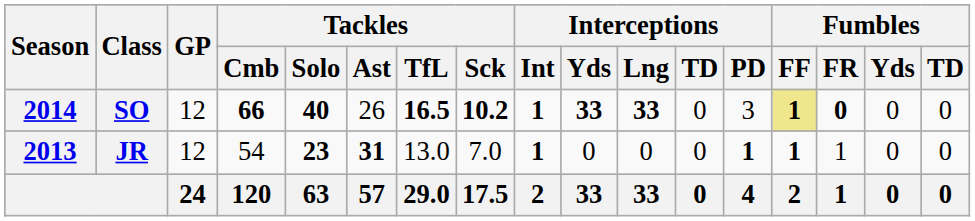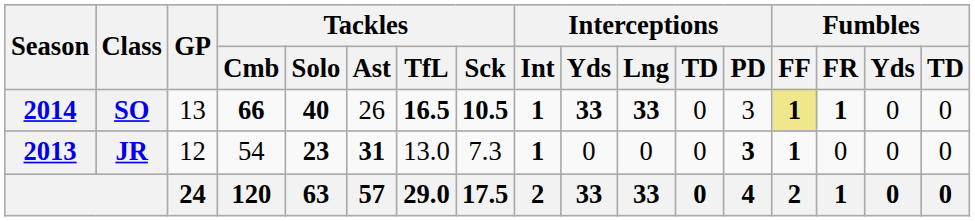SO | GP: 12 -> 13
SO | Tackles / Sck: 10.2 -> 10.5
SO | Fumbles / FR: 0 -> 1
JR | Tackles / Sck: 7.0 -> 7.3
JR | Interceptions / PD: 1 -> 3
JR | Fumbles / FR: 1 -> 0
